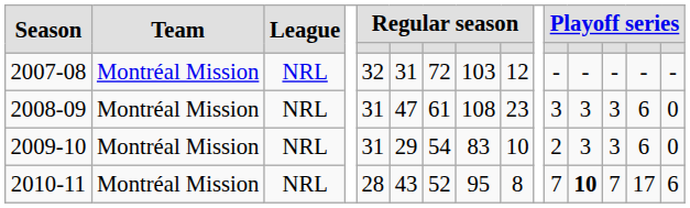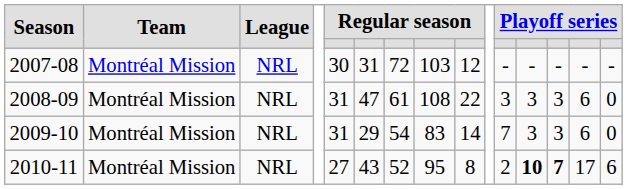2007-08 | column 5: 32 -> 30
2008-09 | column 9: 23 -> 22
2009-10 | column 9: 10 -> 14
2009-10 | column 11: 2 -> 7
2010-11 | column 5: 28 -> 27
2010-11 | column 11: 7 -> 2
2010-11 | column 13: normal -> bold
